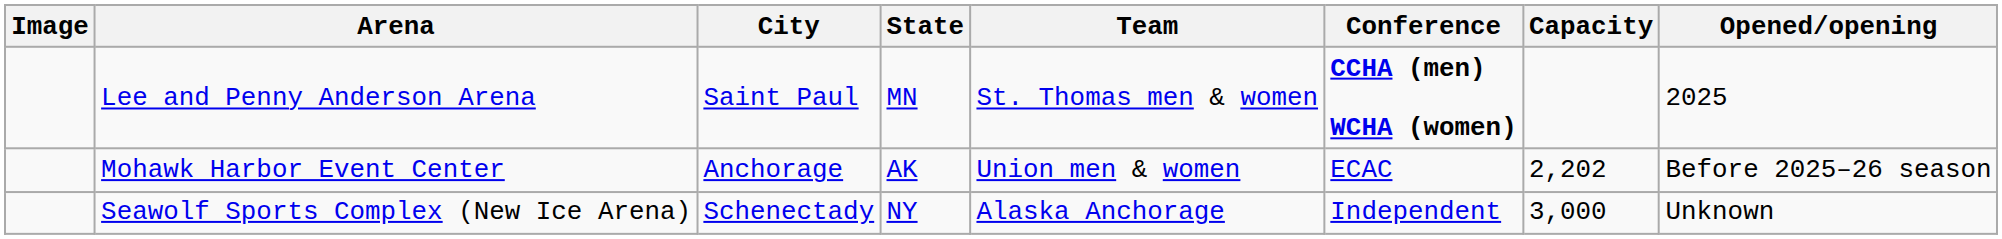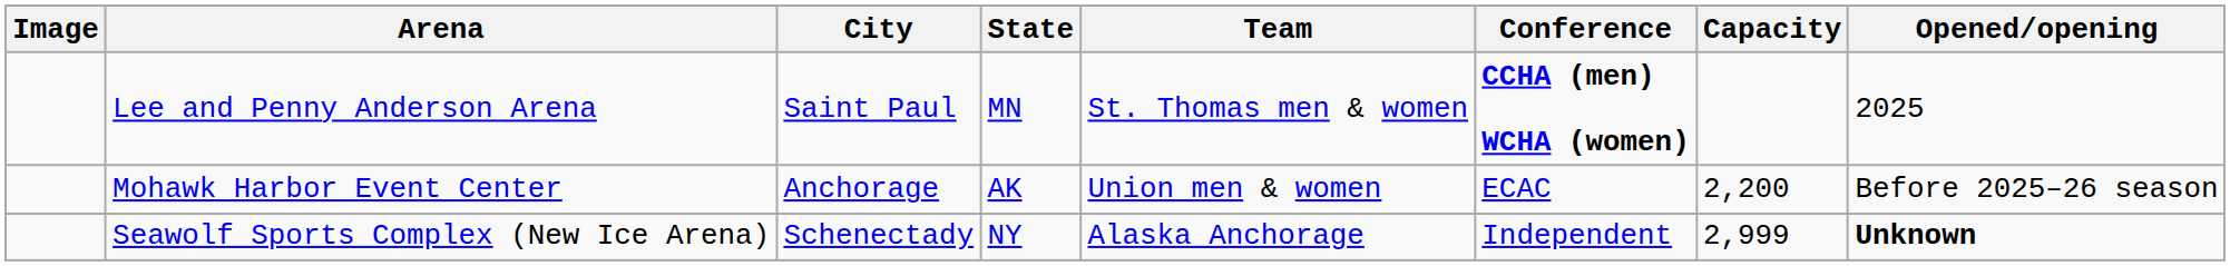Mohawk Harbor Event Center | Capacity: 2,202 -> 2,200
Seawolf Sports Complex (New Ice Arena) | Capacity: 3,000 -> 2,999
Seawolf Sports Complex (New Ice Arena) | Opened/opening: normal -> bold
